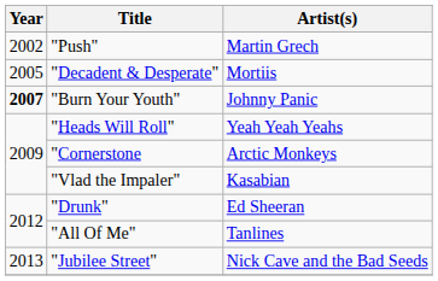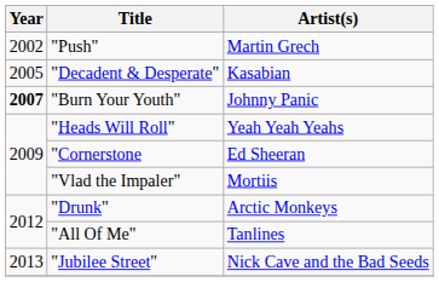"Decadent & Desperate" | Artist(s): Mortiis -> Kasabian
"Cornerstone | Artist(s): Arctic Monkeys -> Ed Sheeran
"Vlad the Impaler" | Artist(s): Kasabian -> Mortiis
"Drunk" | Artist(s): Ed Sheeran -> Arctic Monkeys
